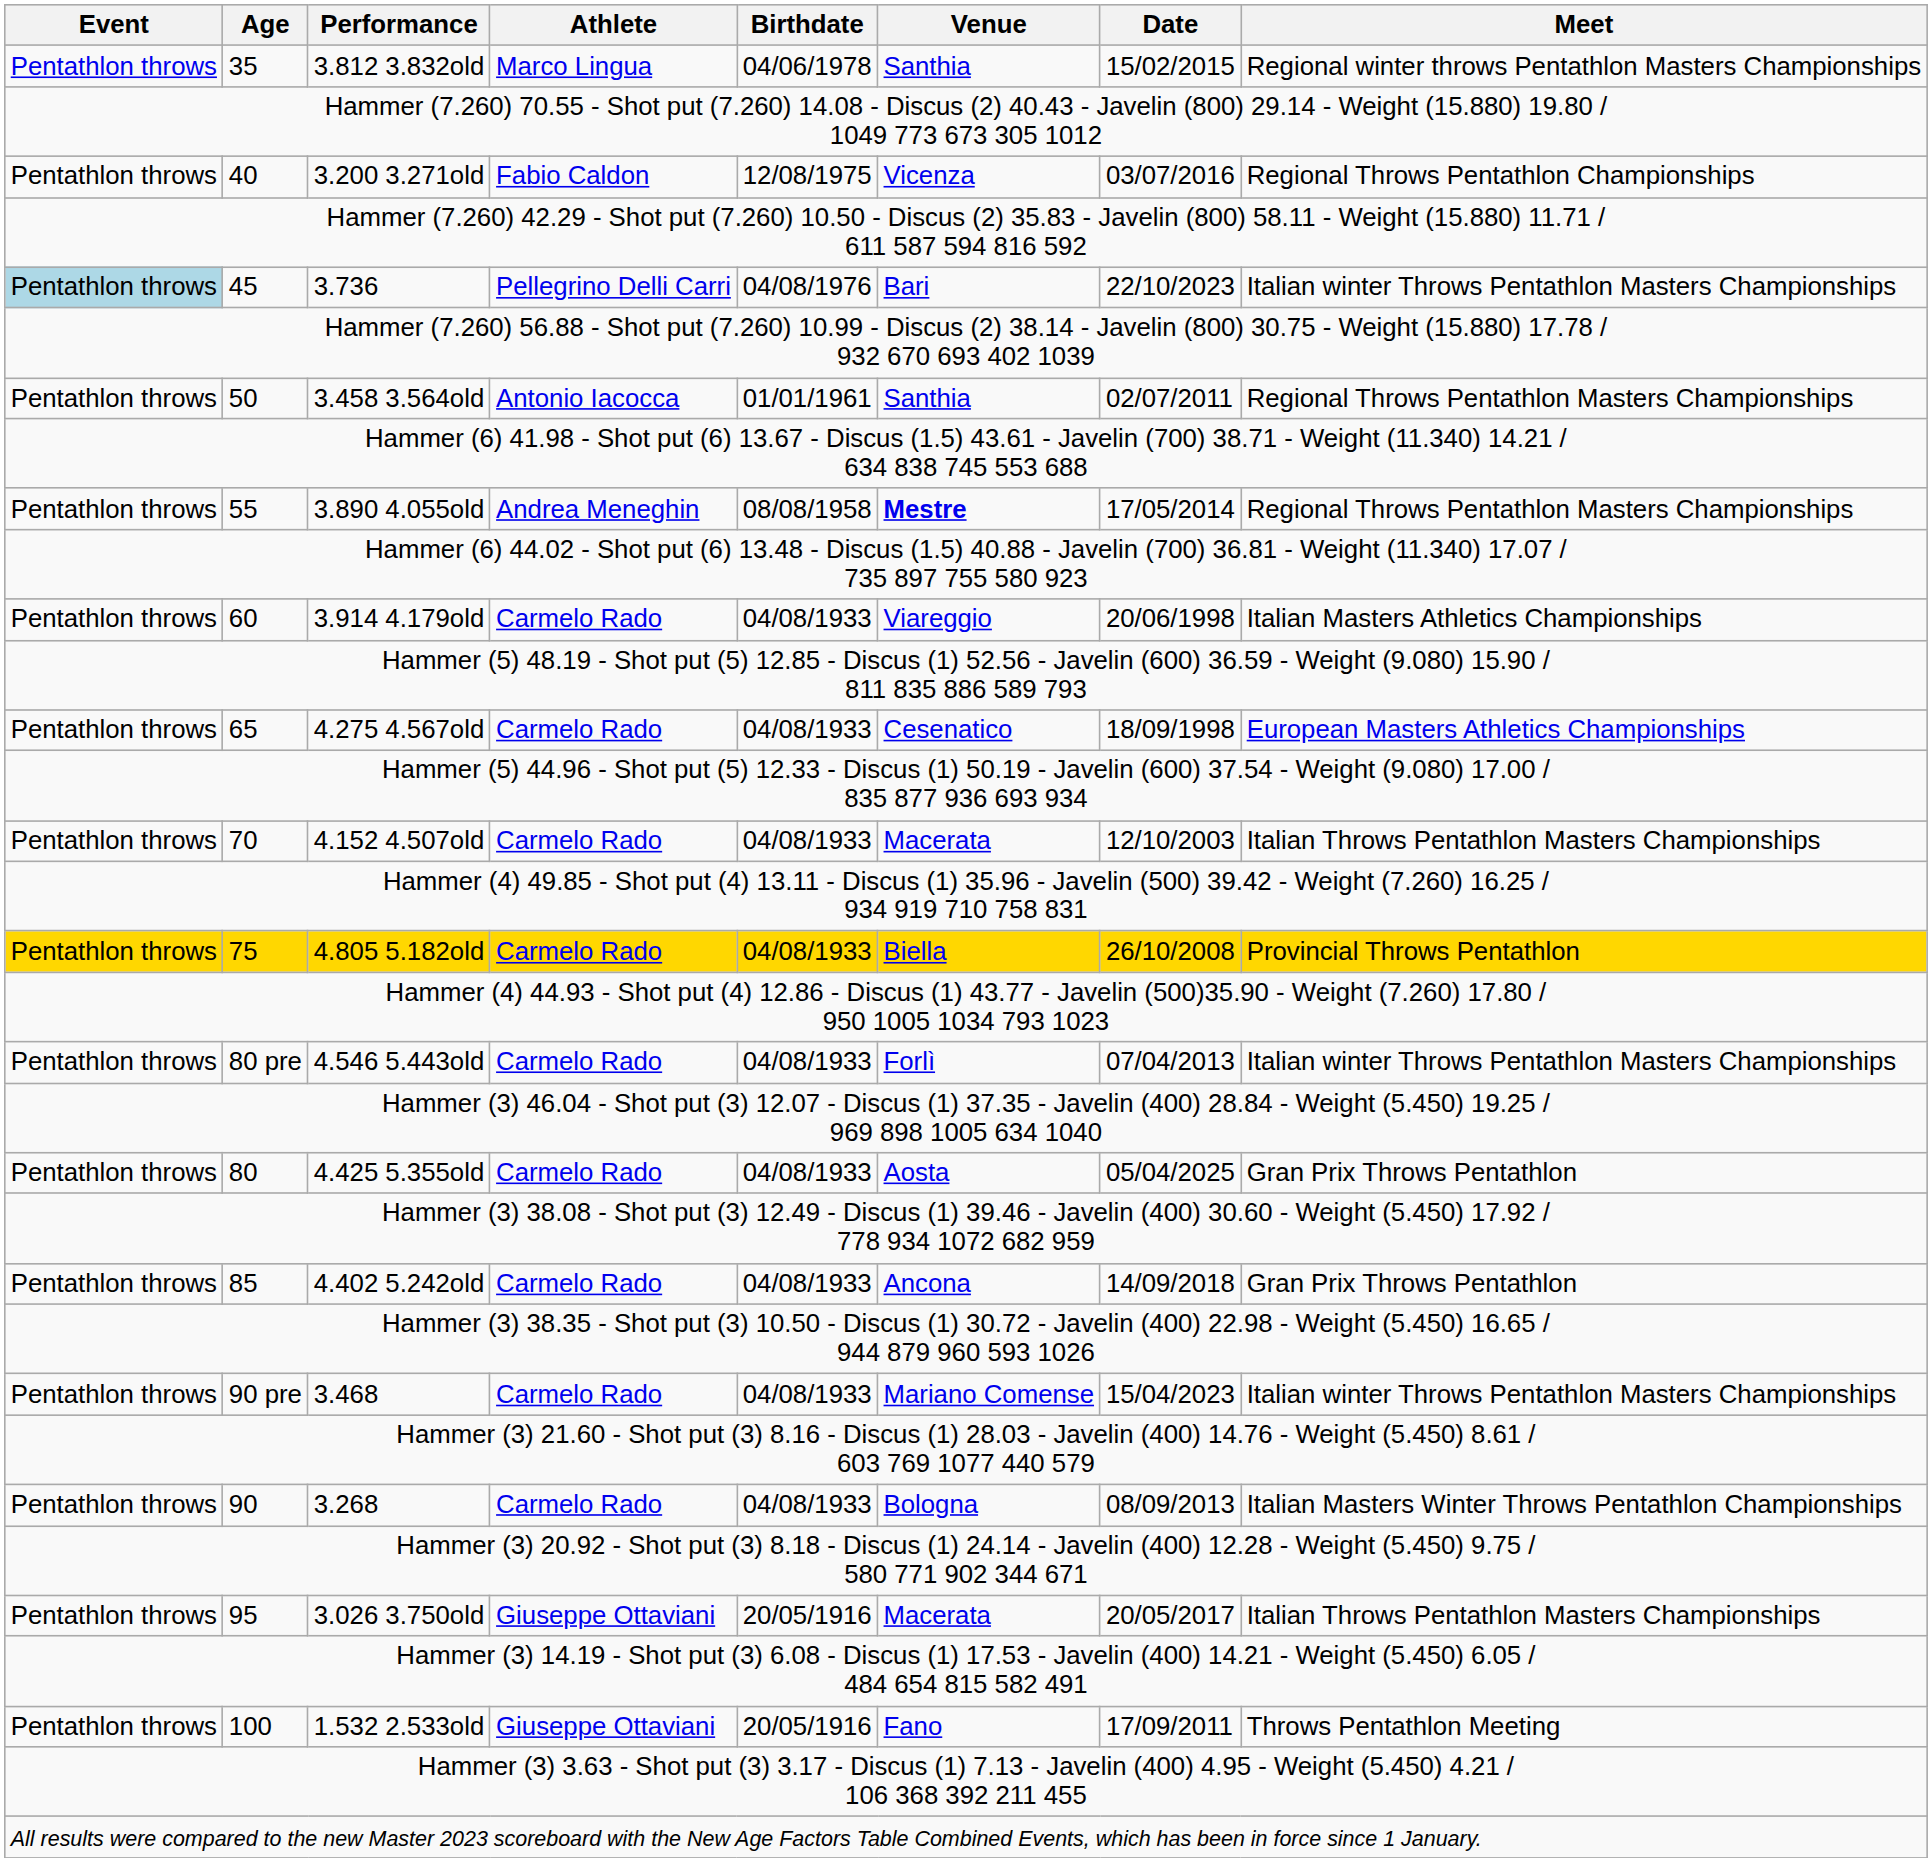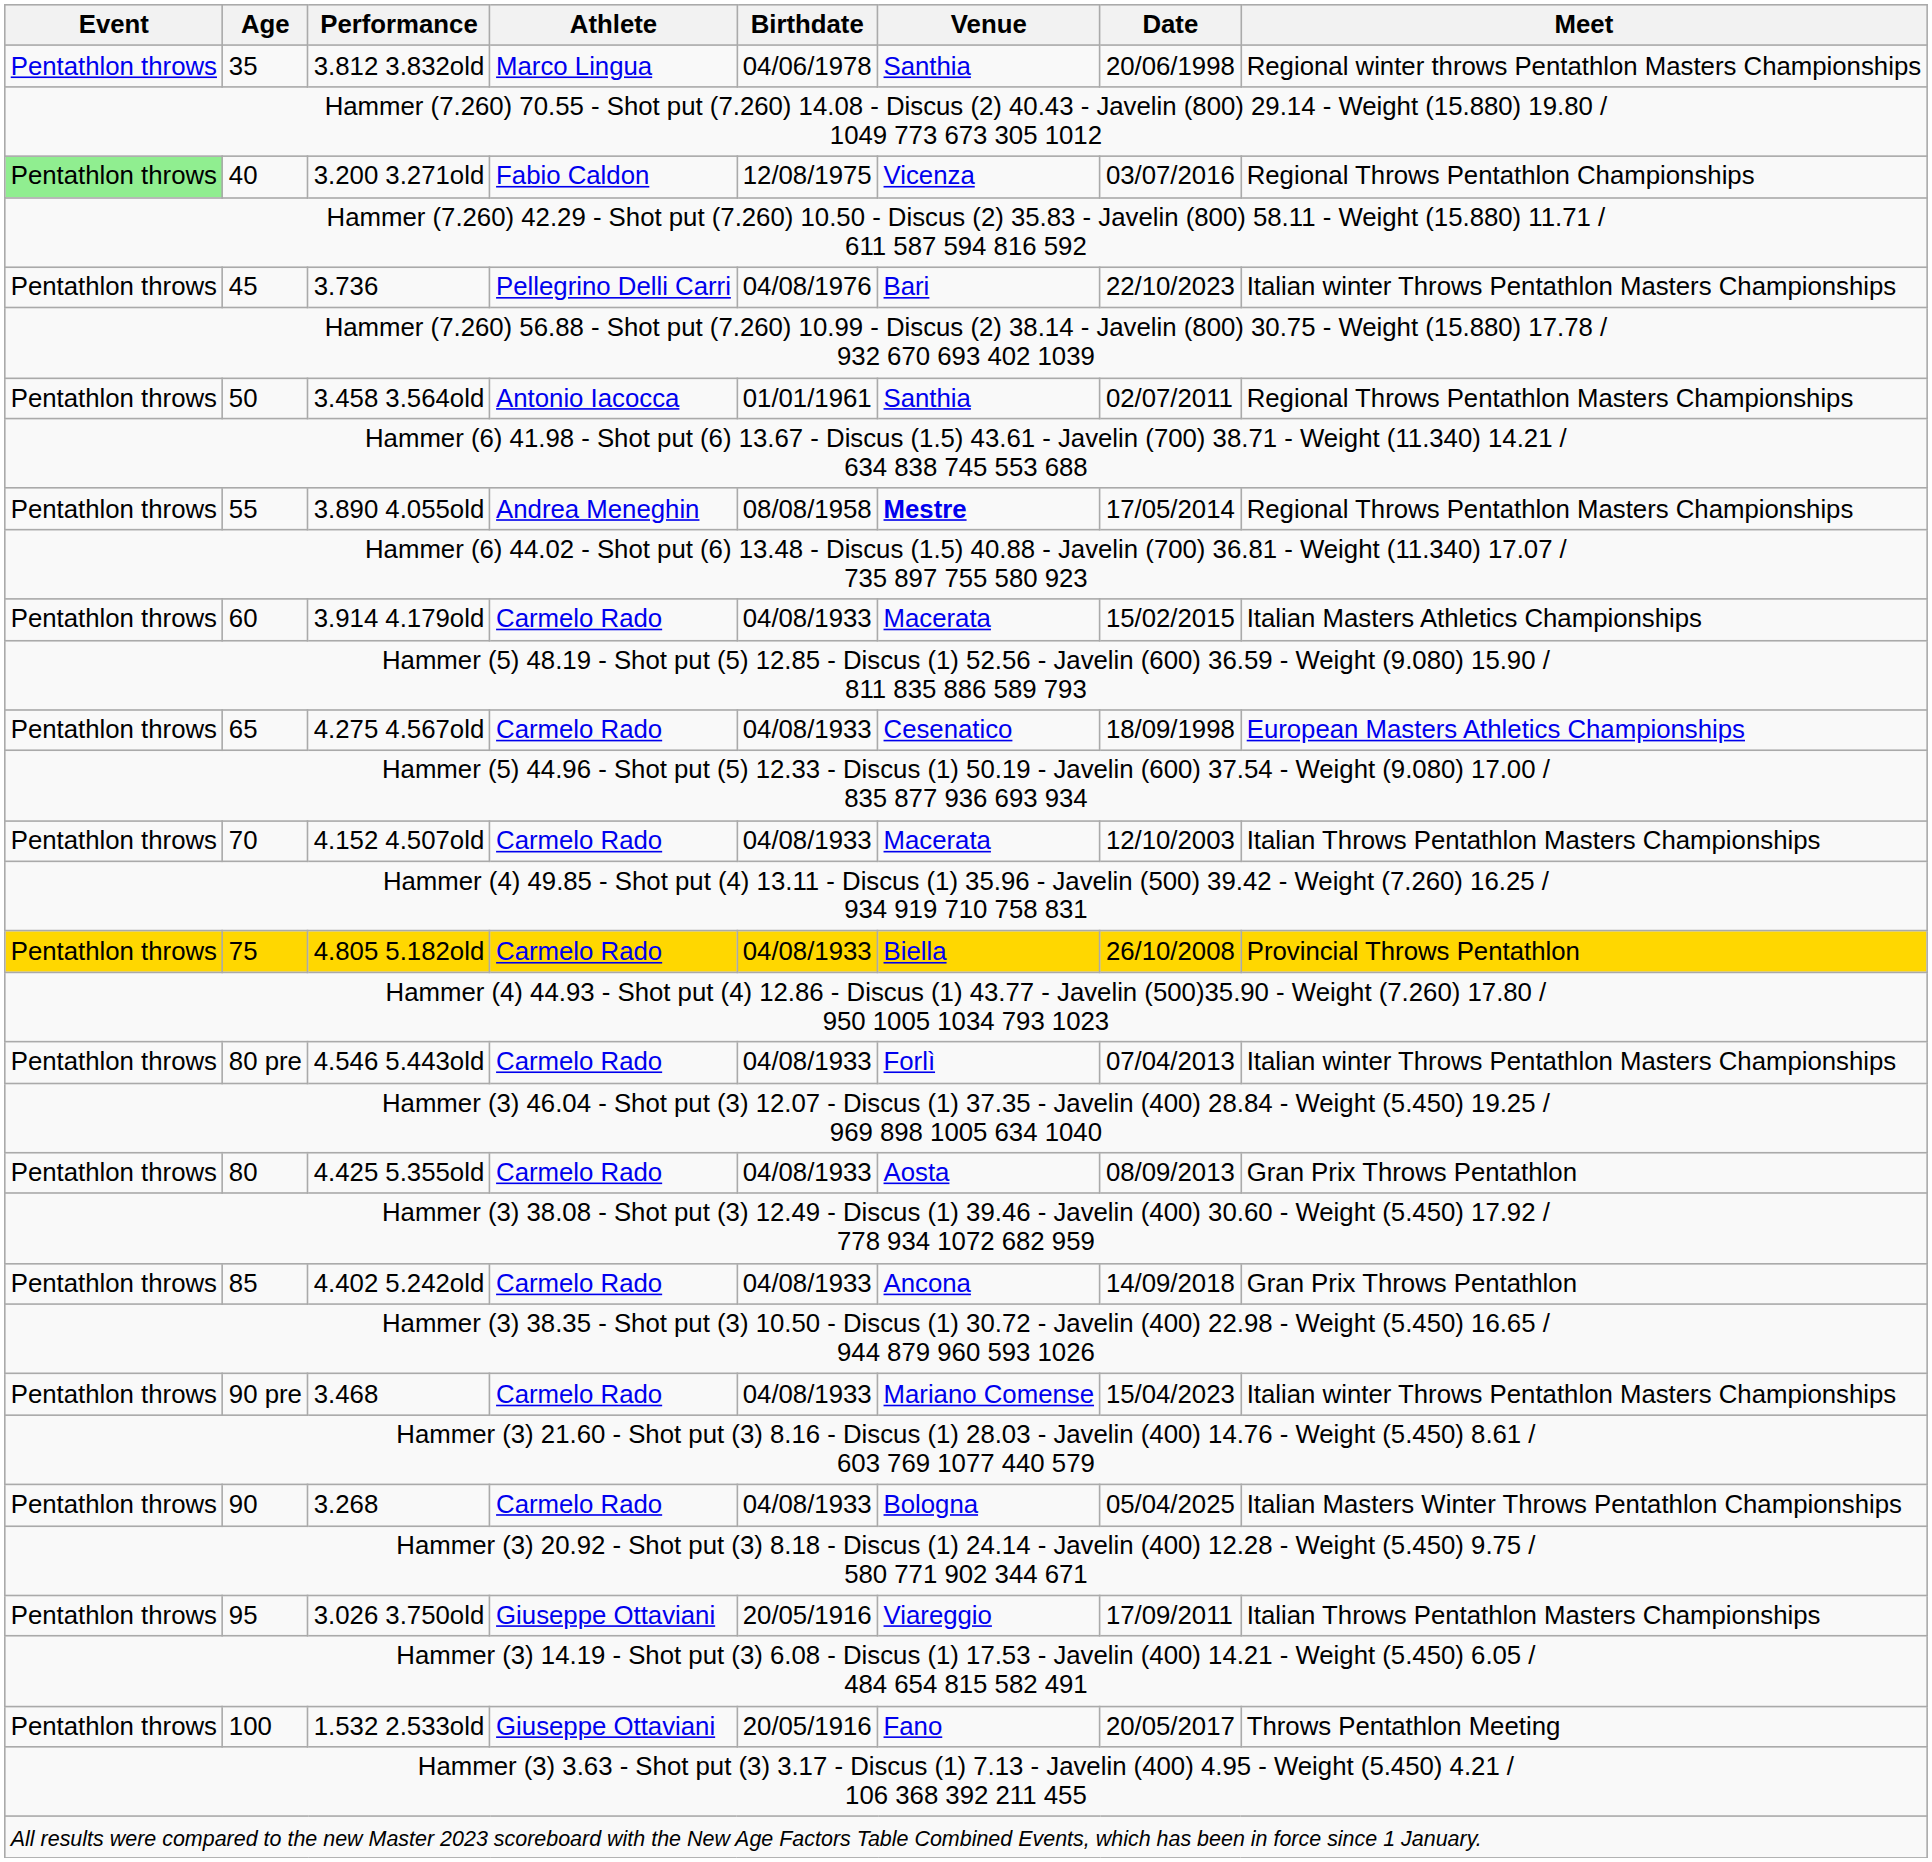35 | Date: 15/02/2015 -> 20/06/1998
40 | Event: no background -> lightgreen background
45 | Event: lightblue background -> no background
60 | Venue: Viareggio -> Macerata
60 | Date: 20/06/1998 -> 15/02/2015
80 | Date: 05/04/2025 -> 08/09/2013
90 | Date: 08/09/2013 -> 05/04/2025
95 | Venue: Macerata -> Viareggio
95 | Date: 20/05/2017 -> 17/09/2011
100 | Date: 17/09/2011 -> 20/05/2017
